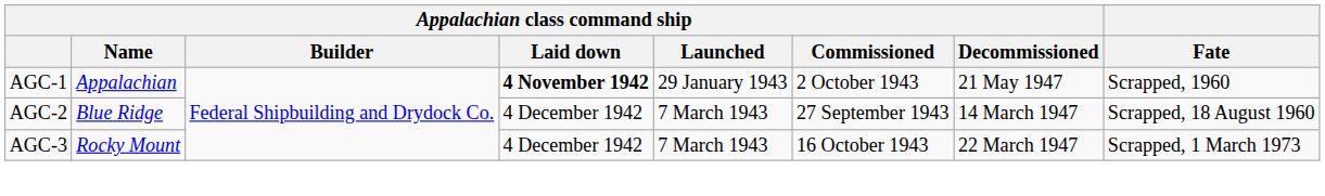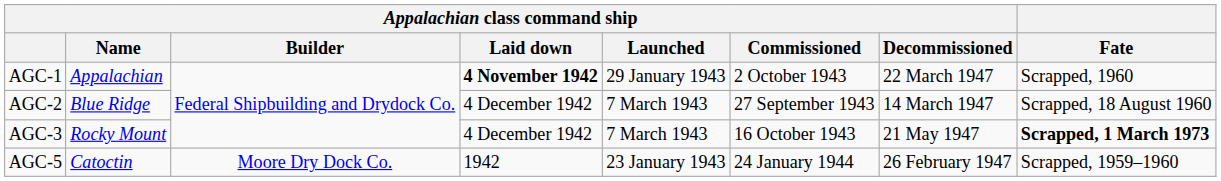AGC-1 | Appalachian class command ship / Decommissioned: 21 May 1947 -> 22 March 1947
AGC-3 | Appalachian class command ship / Decommissioned: 22 March 1947 -> 21 May 1947
AGC-3 | Fate: normal -> bold
+ row: AGC-5 | Catoctin | Moore Dry Dock Co. | 1942 | 23 January 1943 | 24 January 1944 | 26 February 1947 | Scrapped, 1959–1960
